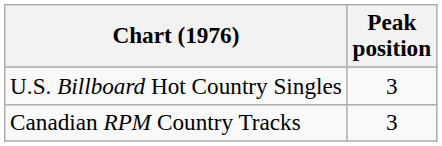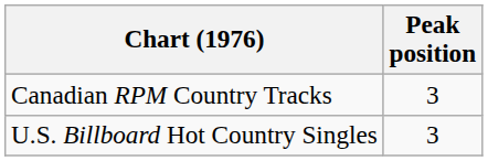rows swapped: U.S. Billboard Hot Country Singles <-> Canadian RPM Country Tracks
